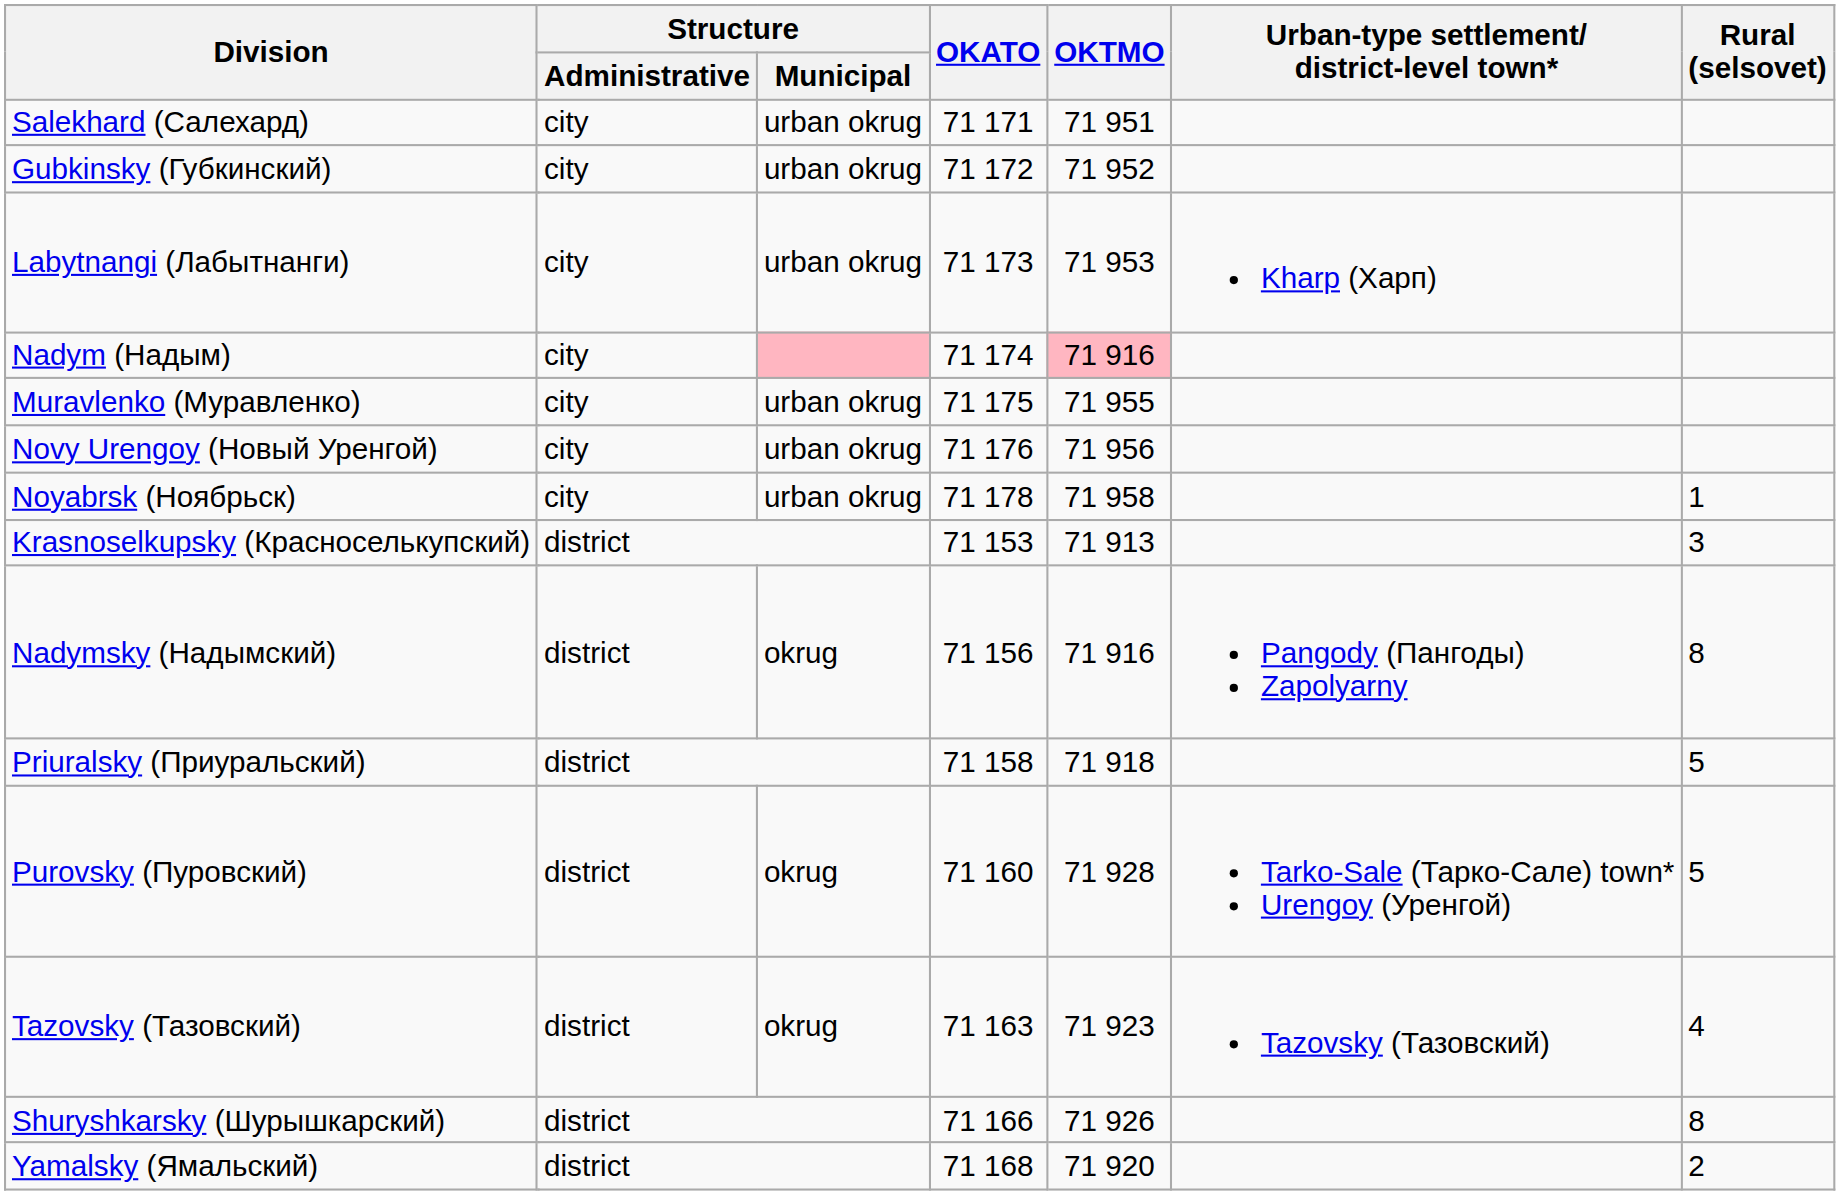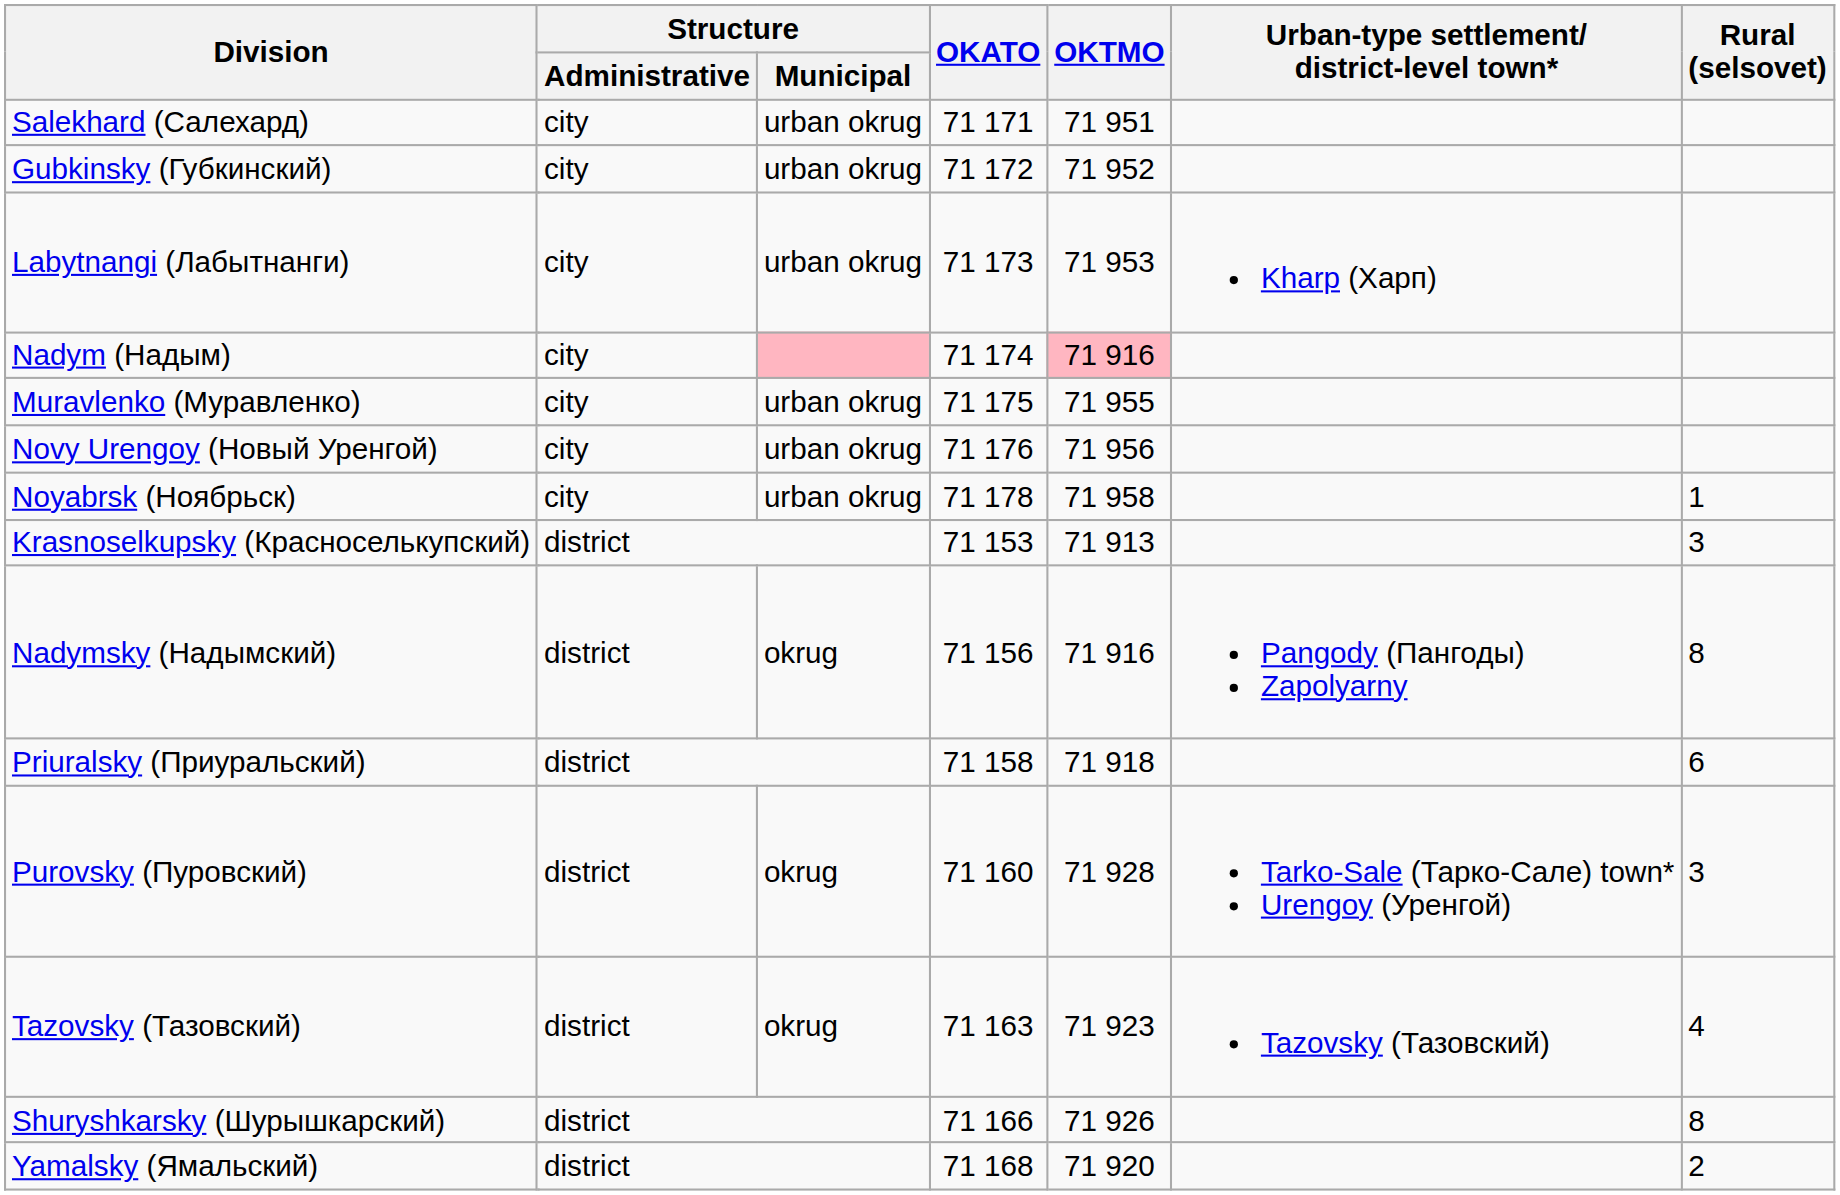Priuralsky (Приуральский) | Rural (selsovet): 5 -> 6
Purovsky (Пуровский) | Rural (selsovet): 5 -> 3
